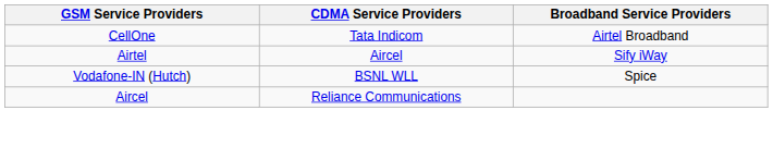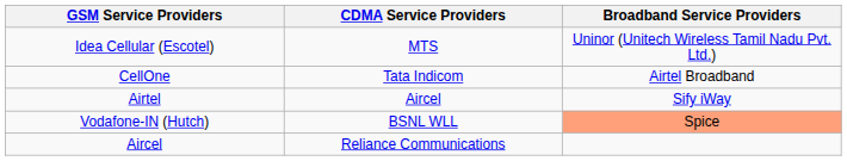+ row: Idea Cellular (Escotel) | MTS | Uninor (Unitech Wireless Tamil Nadu Pvt. Ltd.)
Vodafone-IN (Hutch) | Broadband Service Providers: no background -> lightsalmon background
